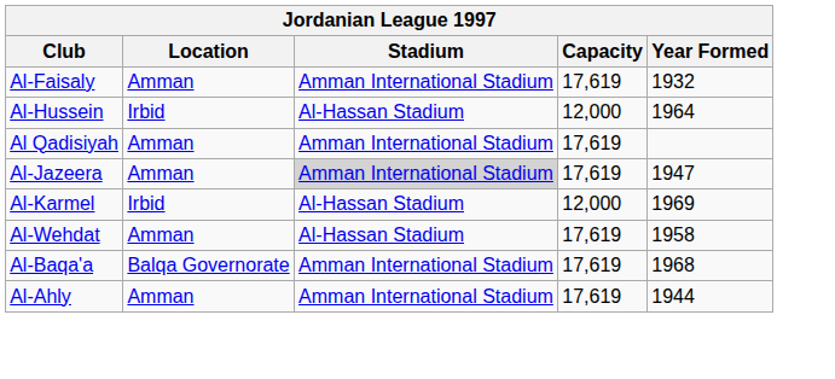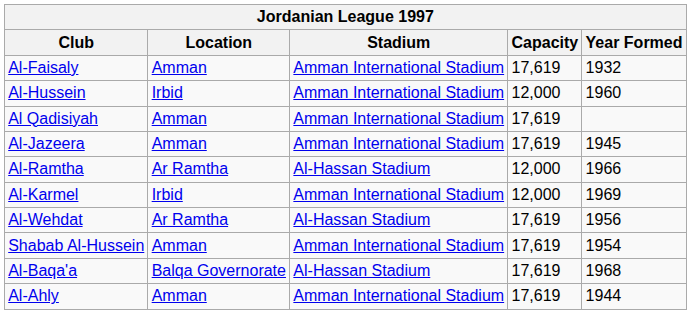Al-Hussein | Stadium: Al-Hassan Stadium -> Amman International Stadium
Al-Hussein | Year Formed: 1964 -> 1960
Al-Jazeera | Stadium: lightgrey background -> no background
Al-Jazeera | Year Formed: 1947 -> 1945
+ row: Al-Ramtha | Ar Ramtha | Al-Hassan Stadium | 12,000 | 1966
Al-Karmel | Stadium: Al-Hassan Stadium -> Amman International Stadium
Al-Wehdat | Location: Amman -> Ar Ramtha
Al-Wehdat | Year Formed: 1958 -> 1956
+ row: Shabab Al-Hussein | Amman | Amman International Stadium | 17,619 | 1954
Al-Baqa'a | Stadium: Amman International Stadium -> Al-Hassan Stadium
